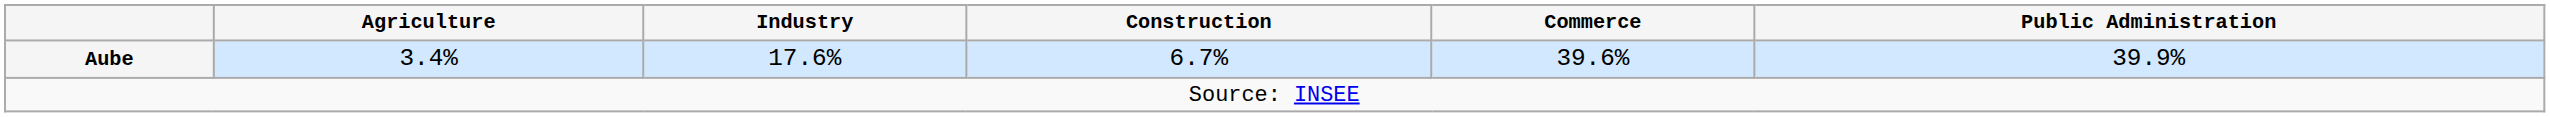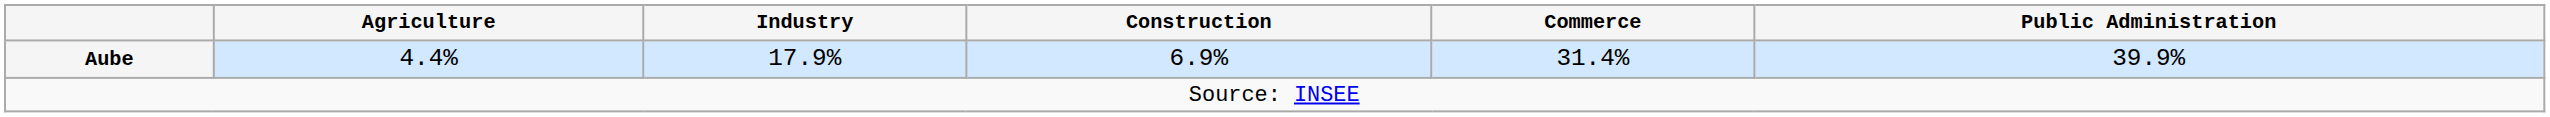Aube | Agriculture: 3.4% -> 4.4%
Aube | Industry: 17.6% -> 17.9%
Aube | Construction: 6.7% -> 6.9%
Aube | Commerce: 39.6% -> 31.4%
